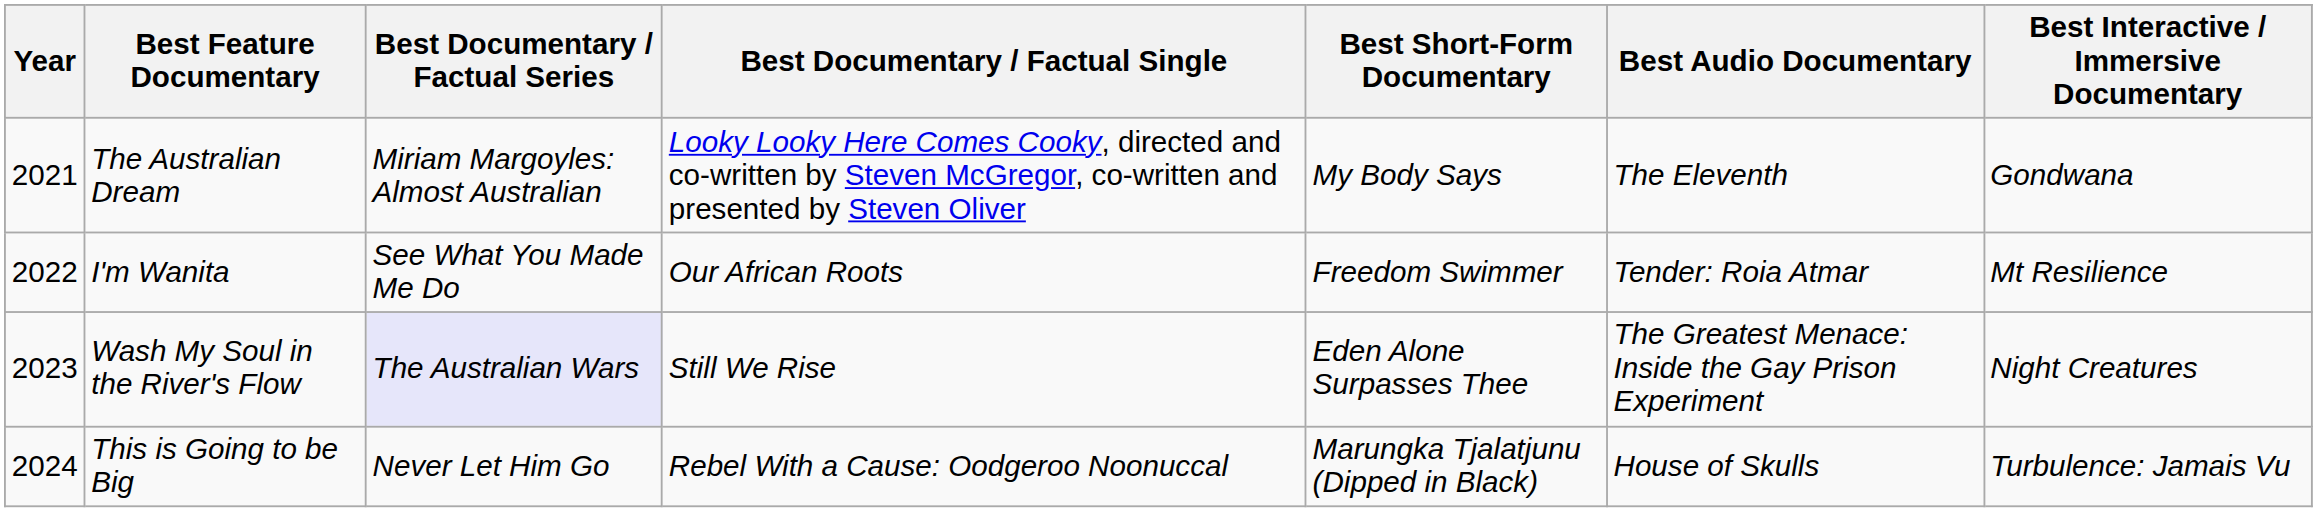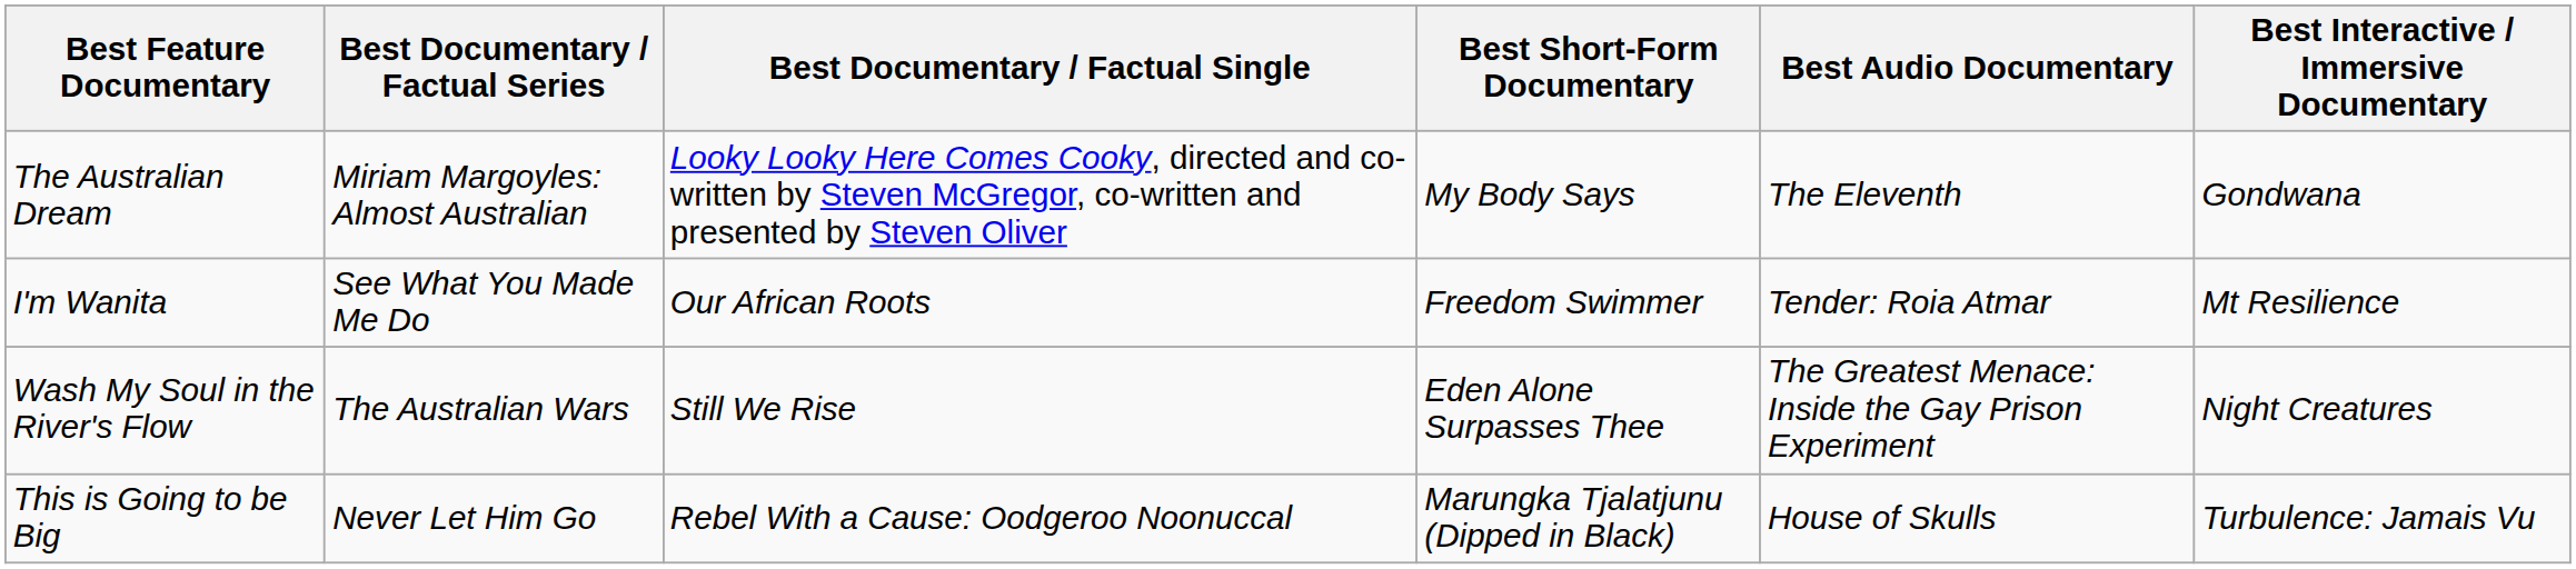- column: Year | 2021 | 2022 | 2023 | 2024
Wash My Soul in the River's Flow | Best Documentary / Factual Series: lavender background -> no background
